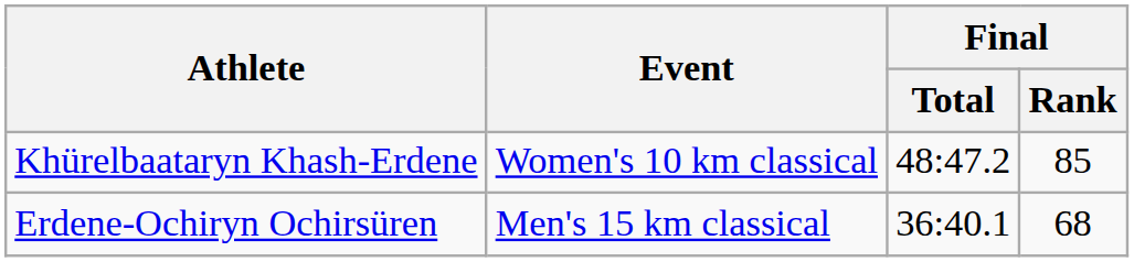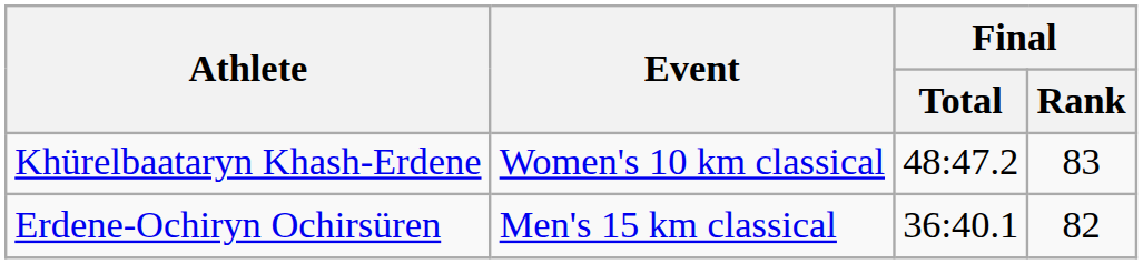Khürelbaataryn Khash-Erdene | Final / Rank: 85 -> 83
Erdene-Ochiryn Ochirsüren | Final / Rank: 68 -> 82
